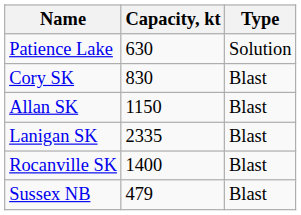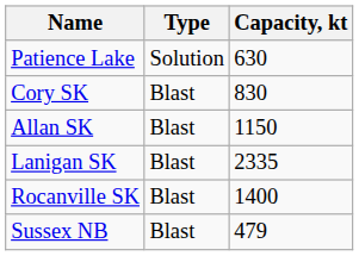columns swapped: Type <-> Capacity, kt
